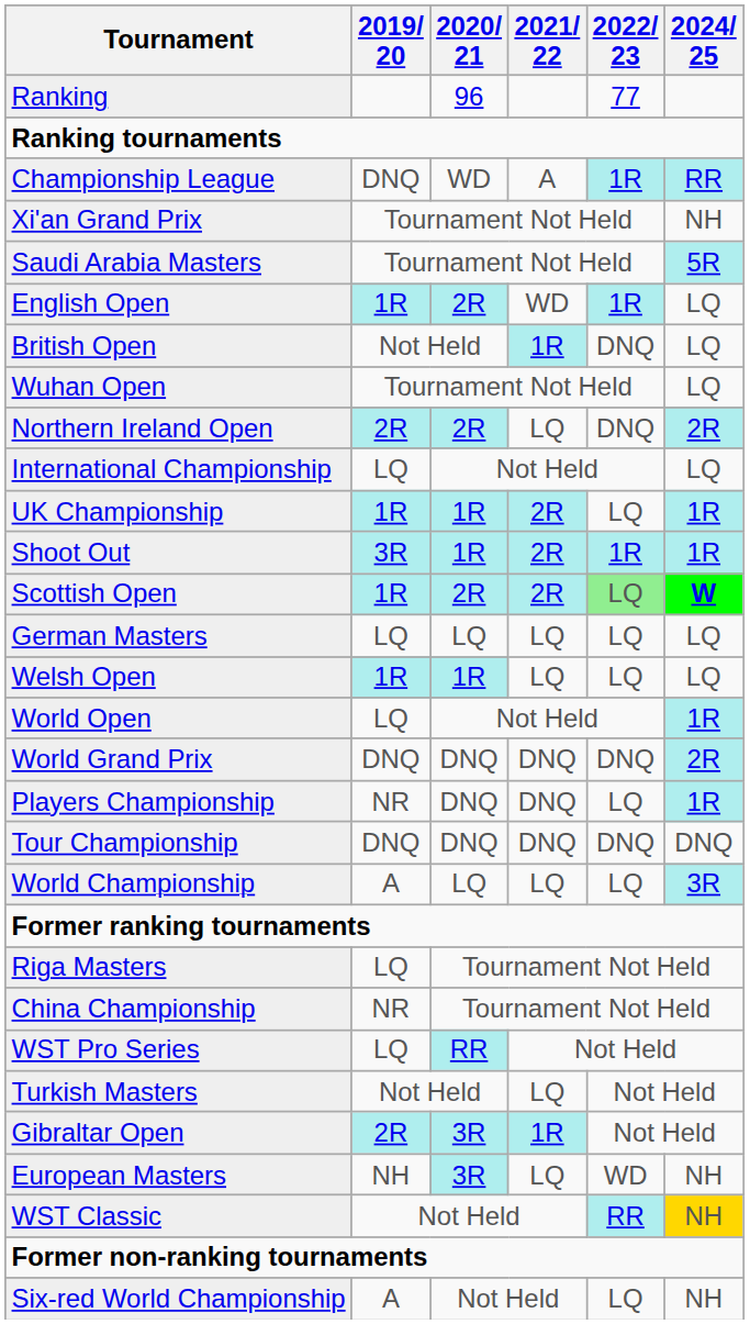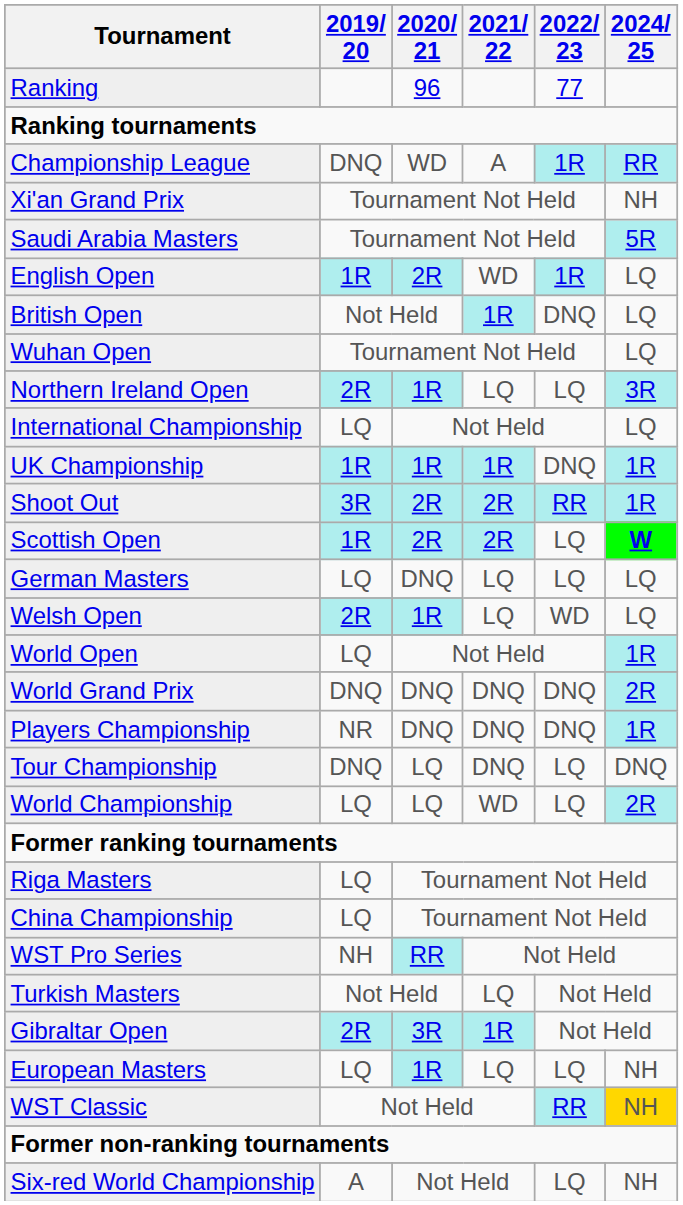Northern Ireland Open | 2020/ 21: 2R -> 1R
Northern Ireland Open | 2022/ 23: DNQ -> LQ
Northern Ireland Open | 2024/ 25: 2R -> 3R
UK Championship | 2021/ 22: 2R -> 1R
UK Championship | 2022/ 23: LQ -> DNQ
Shoot Out | 2020/ 21: 1R -> 2R
Shoot Out | 2022/ 23: 1R -> RR
Scottish Open | 2022/ 23: lightgreen background -> no background
German Masters | 2020/ 21: LQ -> DNQ
Welsh Open | 2019/ 20: 1R -> 2R
Welsh Open | 2022/ 23: LQ -> WD
Players Championship | 2022/ 23: LQ -> DNQ
Tour Championship | 2020/ 21: DNQ -> LQ
Tour Championship | 2022/ 23: DNQ -> LQ
World Championship | 2019/ 20: A -> LQ
World Championship | 2021/ 22: LQ -> WD
World Championship | 2024/ 25: 3R -> 2R
China Championship | 2019/ 20: NR -> LQ
WST Pro Series | 2019/ 20: LQ -> NH
European Masters | 2019/ 20: NH -> LQ
European Masters | 2020/ 21: 3R -> 1R
European Masters | 2022/ 23: WD -> LQ
